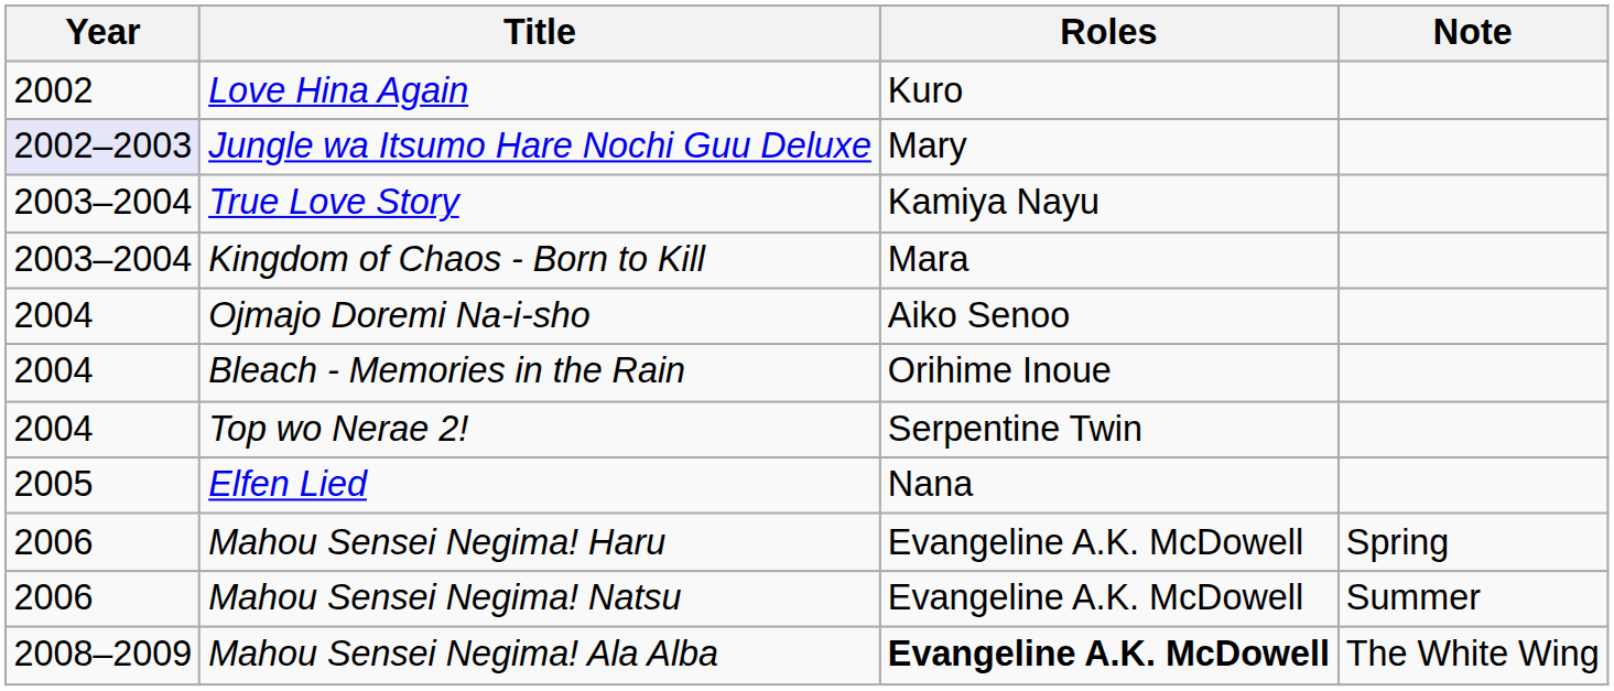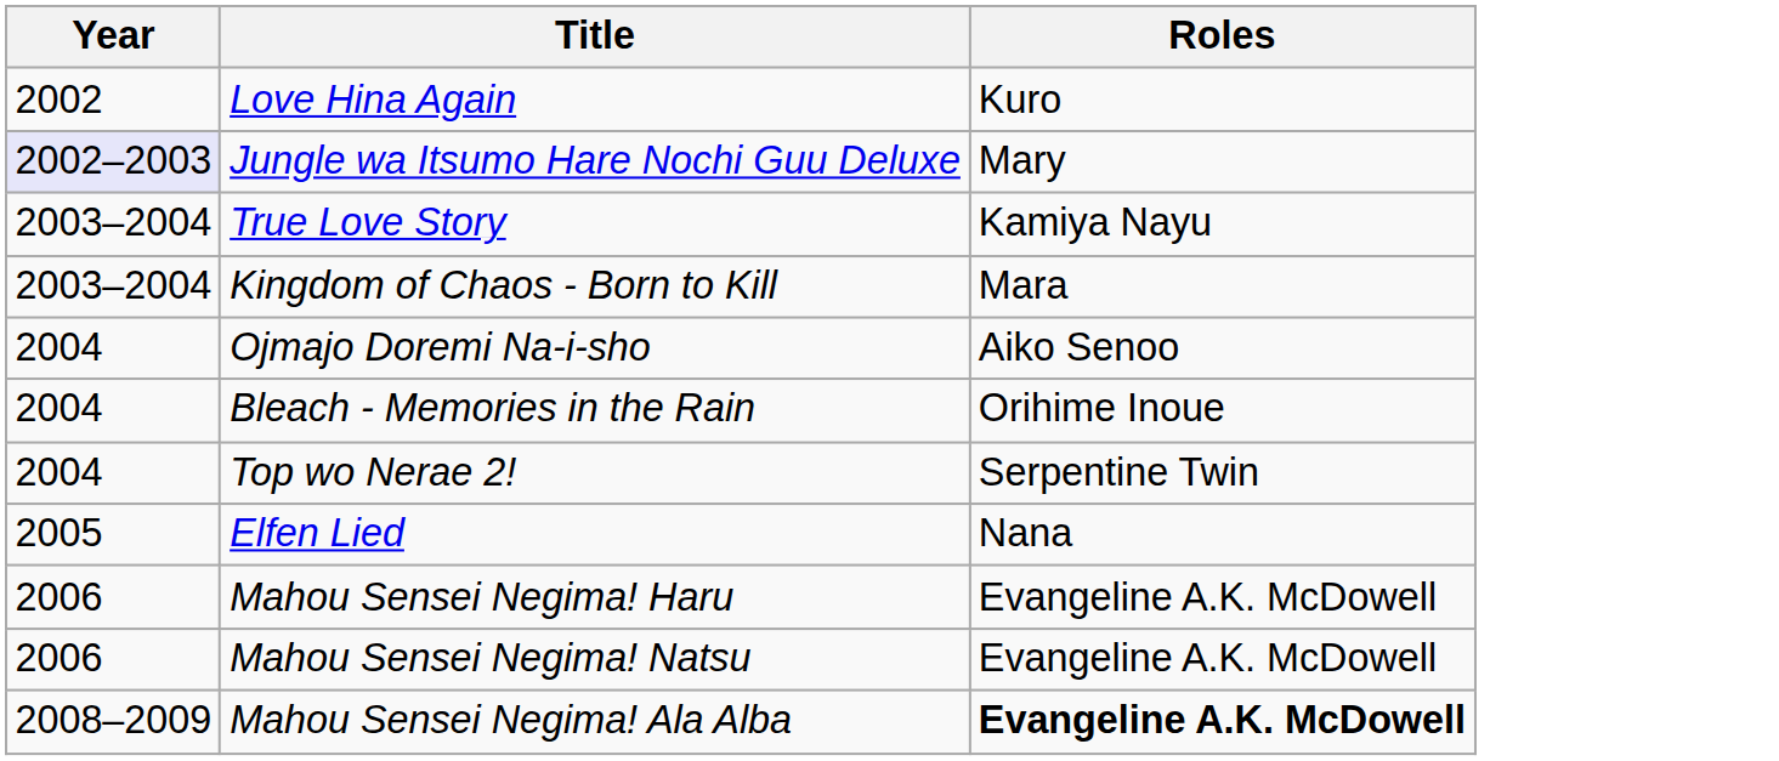- column: Note | Spring | Summer | The White Wing
